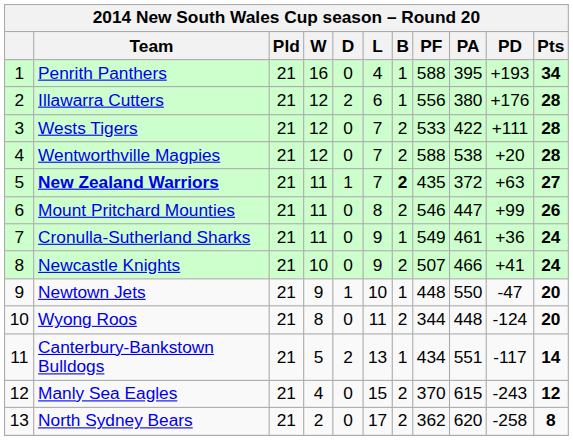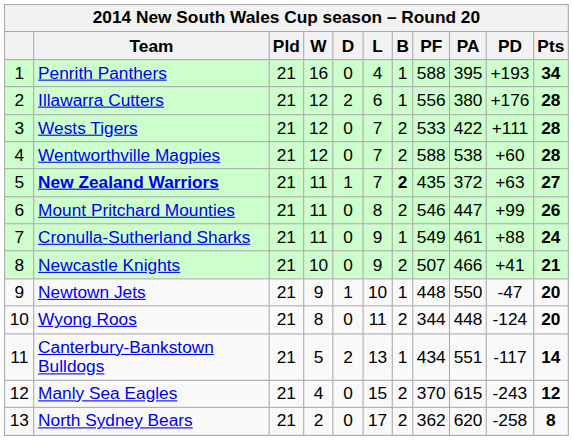Wentworthville Magpies | PD: +20 -> +60
Cronulla-Sutherland Sharks | PD: +36 -> +88
Newcastle Knights | Pts: 24 -> 21
